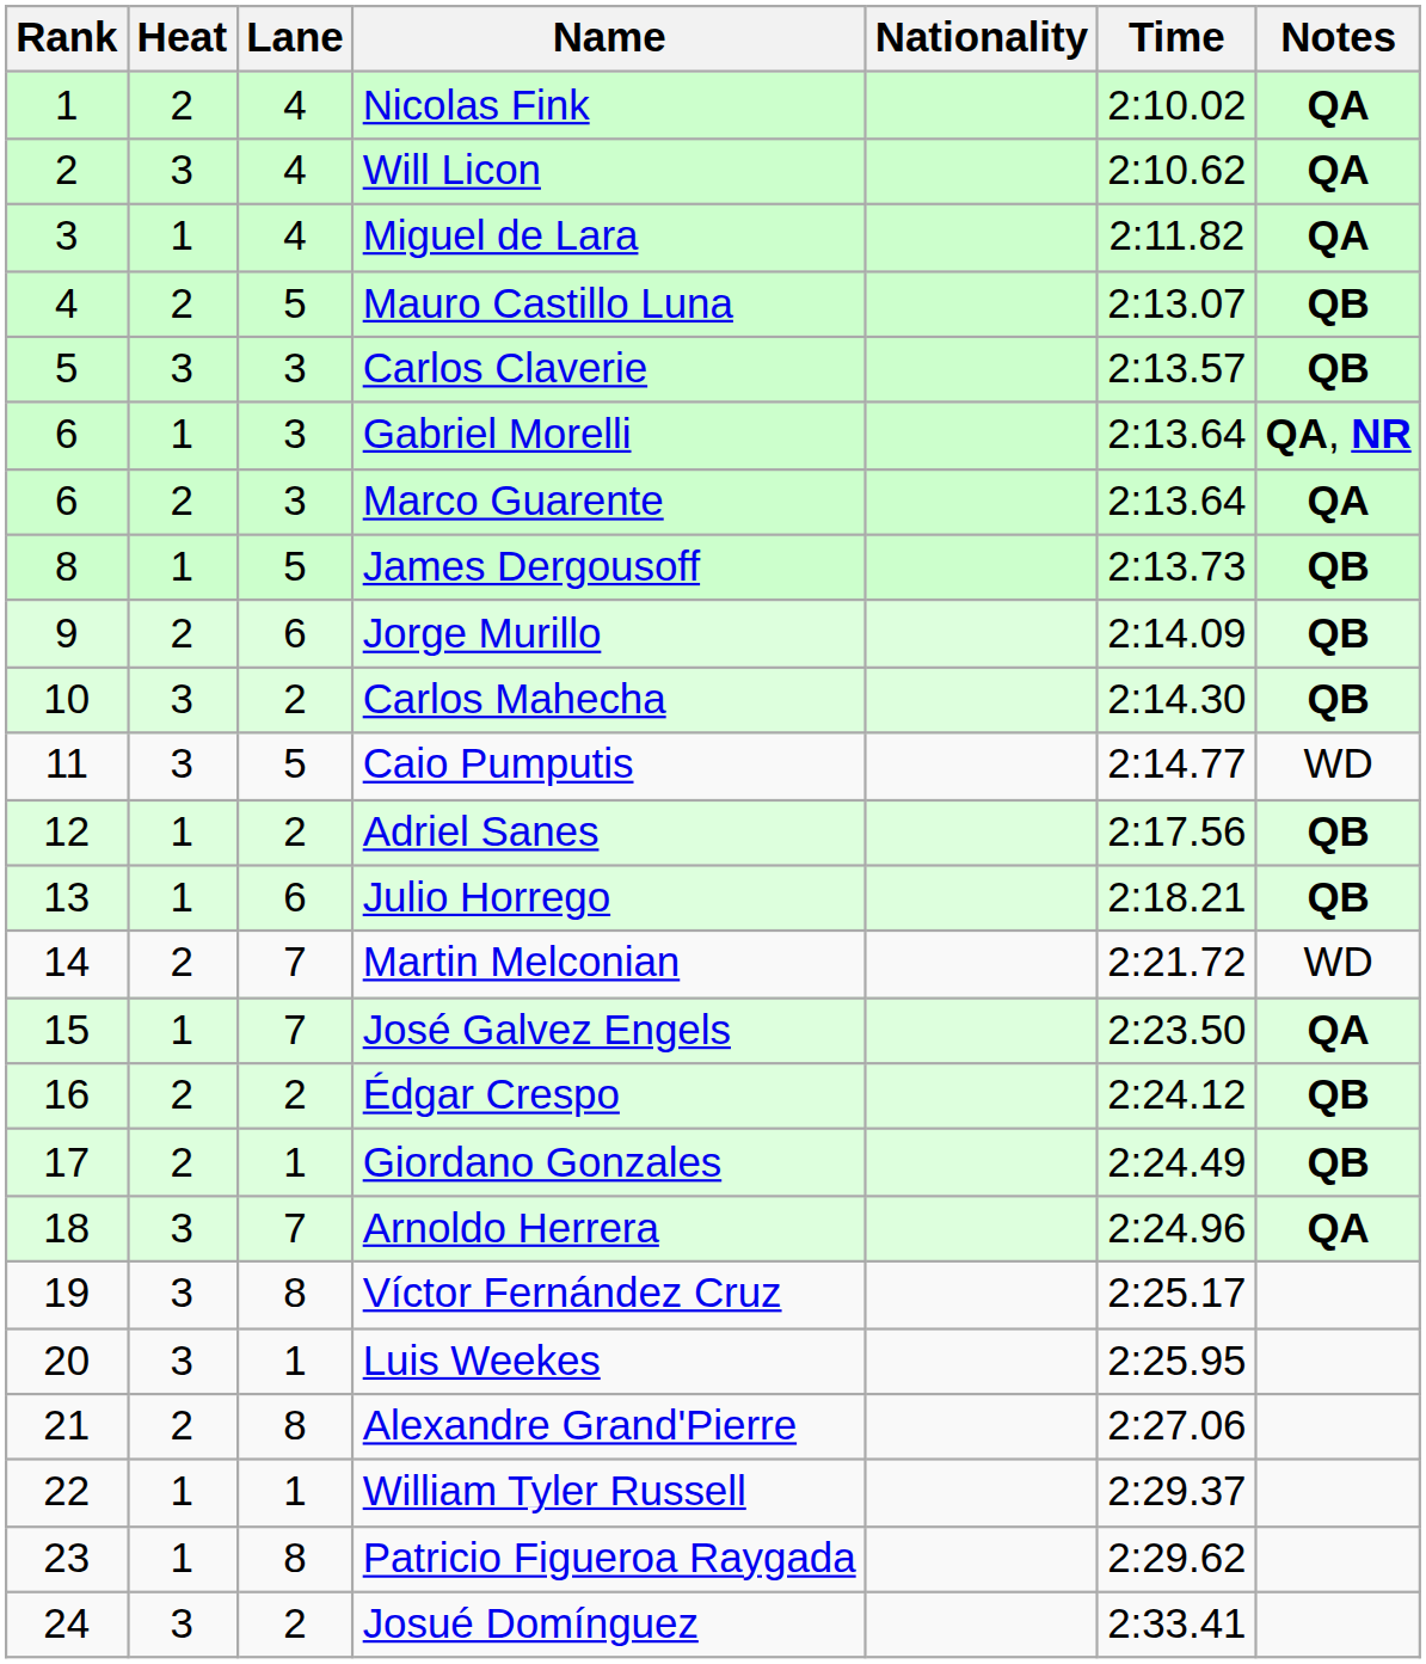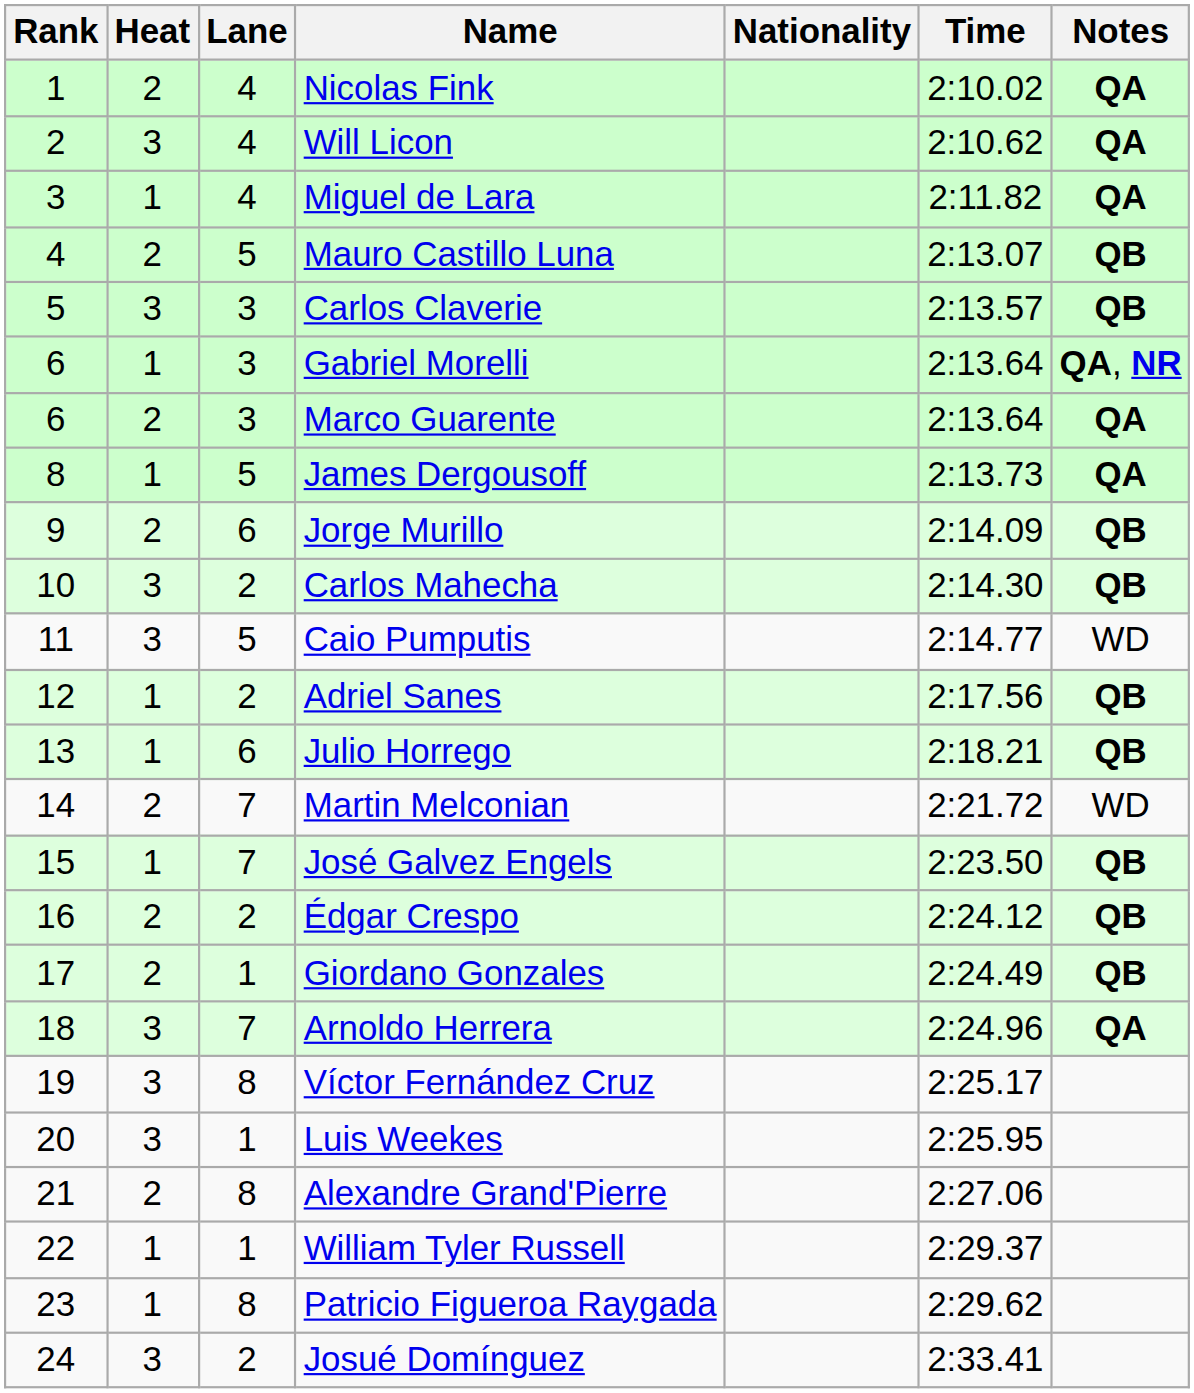James Dergousoff | Notes: QB -> QA
José Galvez Engels | Notes: QA -> QB
